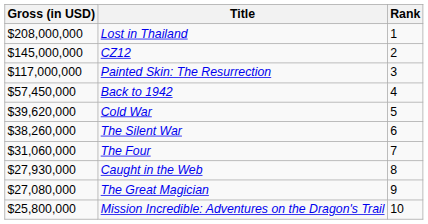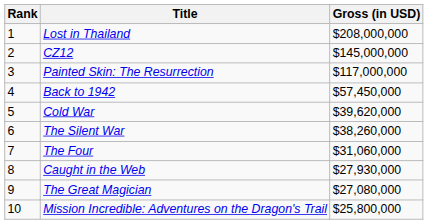columns swapped: Rank <-> Gross (in USD)
